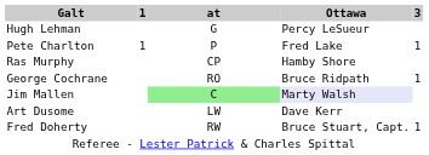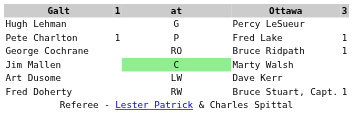- row: Ras Murphy | CP | Hamby Shore
Jim Mallen | Ottawa: lavender background -> no background
